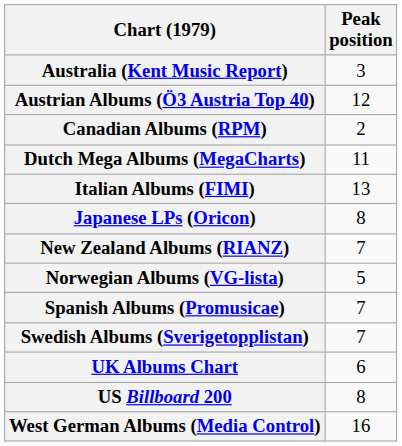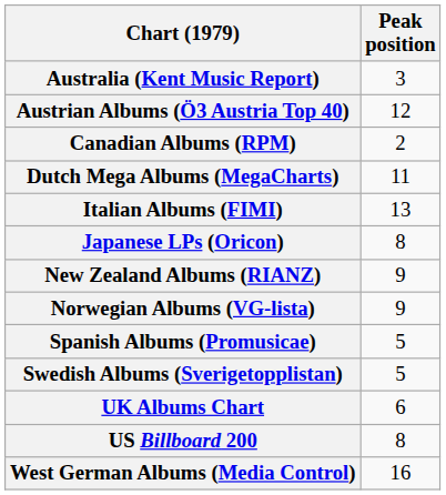New Zealand Albums (RIANZ) | Peak position: 7 -> 9
Norwegian Albums (VG-lista) | Peak position: 5 -> 9
Spanish Albums (Promusicae) | Peak position: 7 -> 5
Swedish Albums (Sverigetopplistan) | Peak position: 7 -> 5
